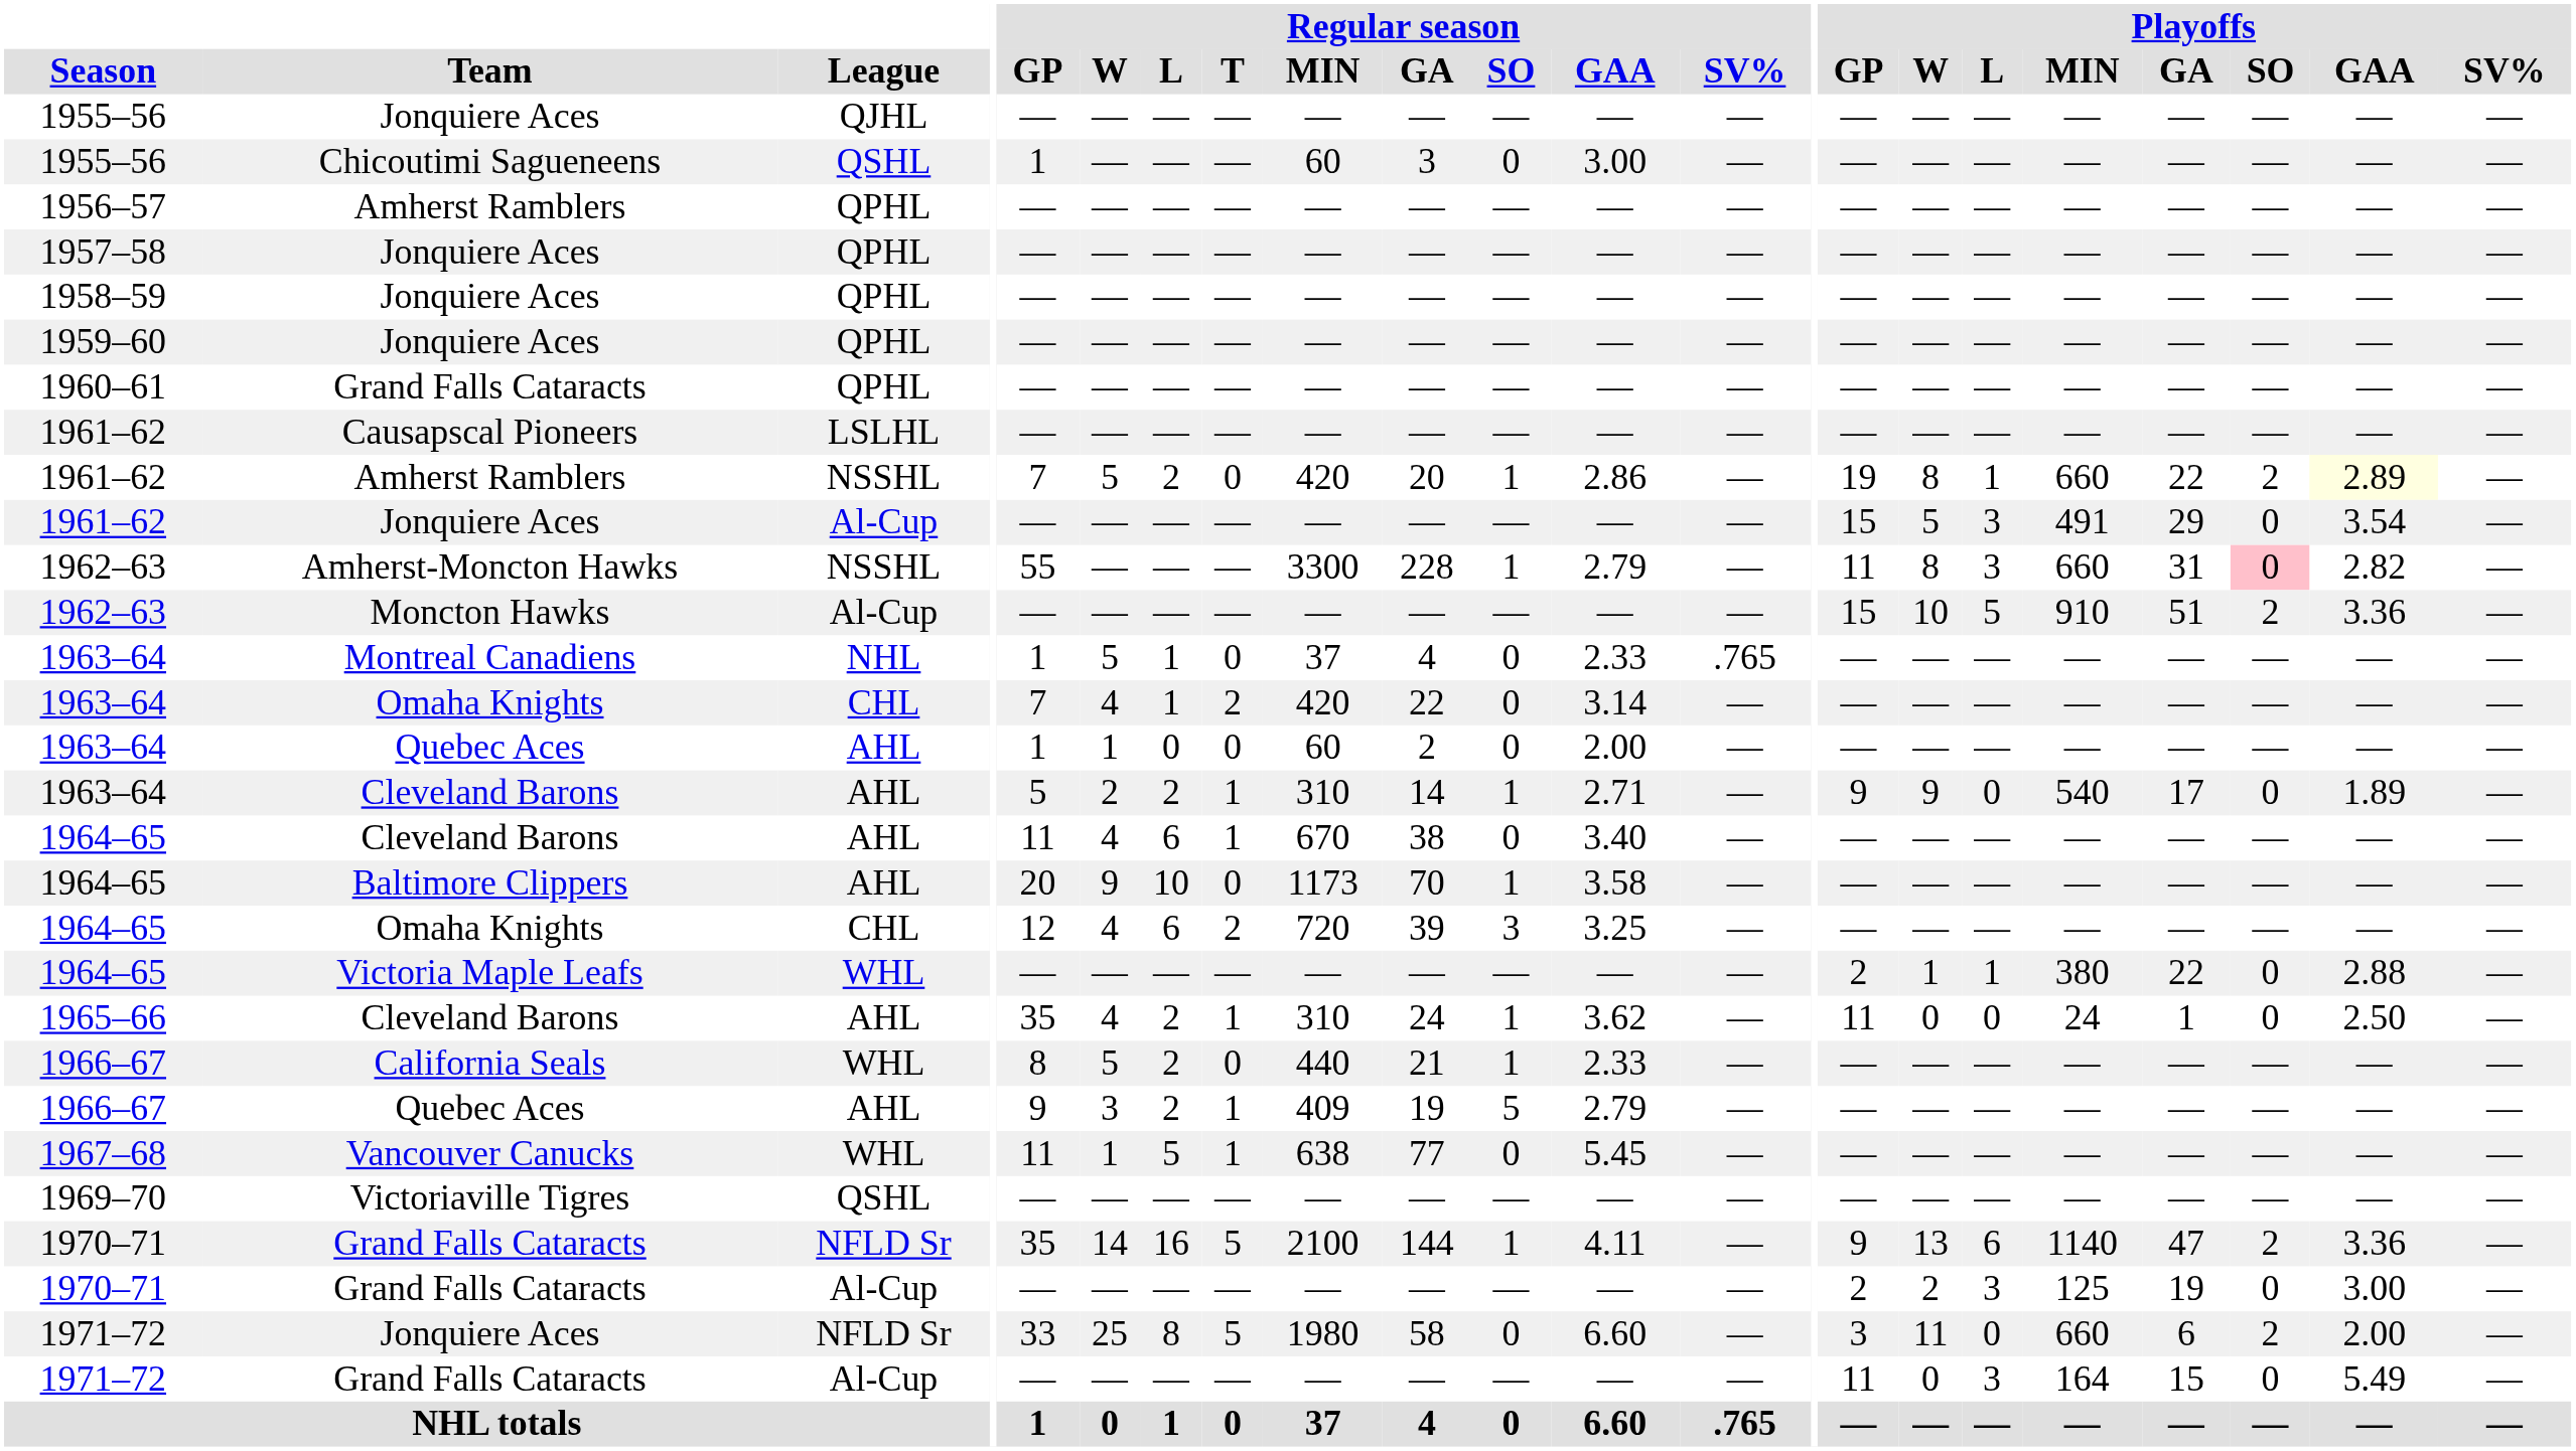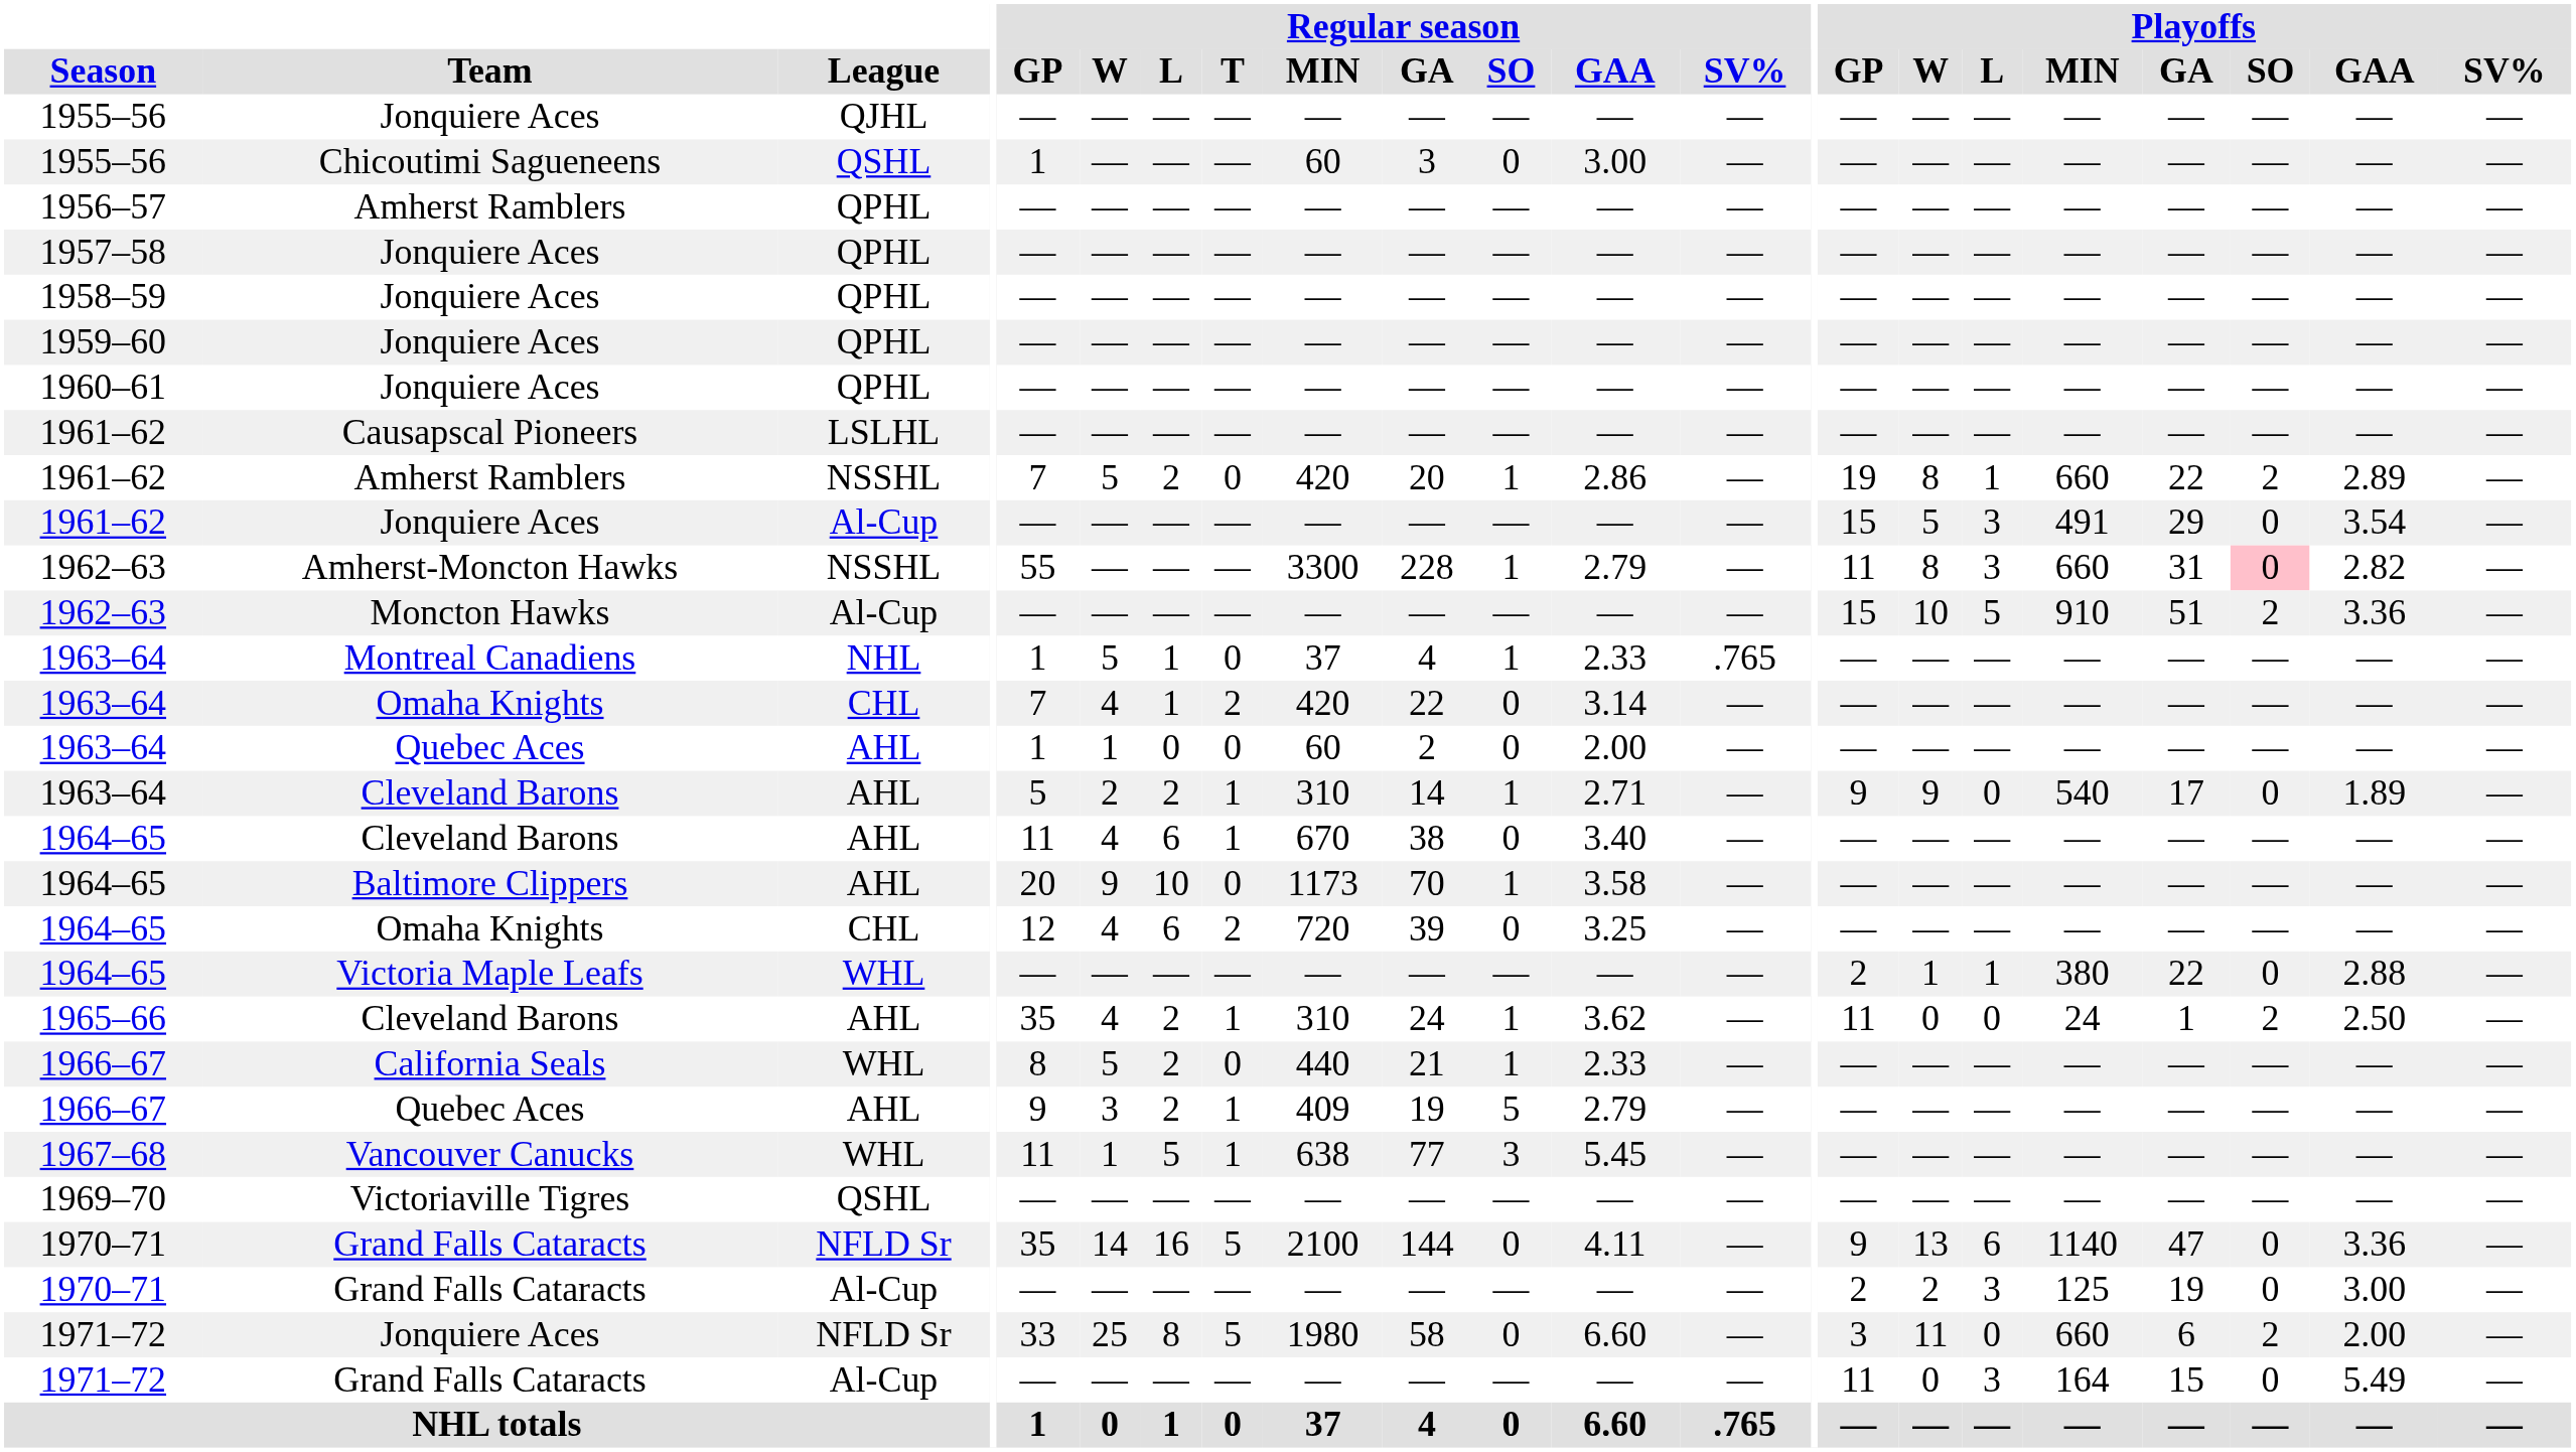1960–61 | Team: Grand Falls Cataracts -> Jonquiere Aces
1961–62 / NSSHL | Playoffs / GAA: lightyellow background -> no background
1963–64 / NHL | Regular season / SO: 0 -> 1
1964–65 / CHL | Regular season / SO: 3 -> 0
1965–66 | Playoffs / SO: 0 -> 2
1967–68 | Regular season / SO: 0 -> 3
1970–71 / NFLD Sr | Regular season / SO: 1 -> 0
1970–71 / NFLD Sr | Playoffs / SO: 2 -> 0
